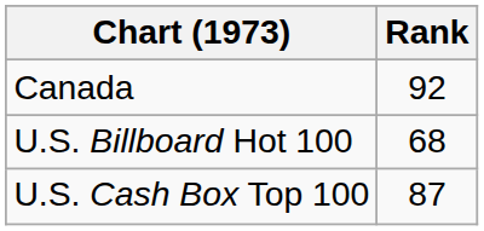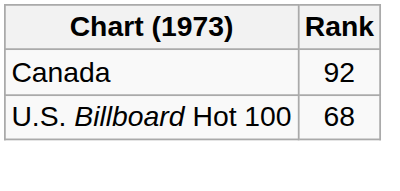- row: U.S. Cash Box Top 100 | 87
